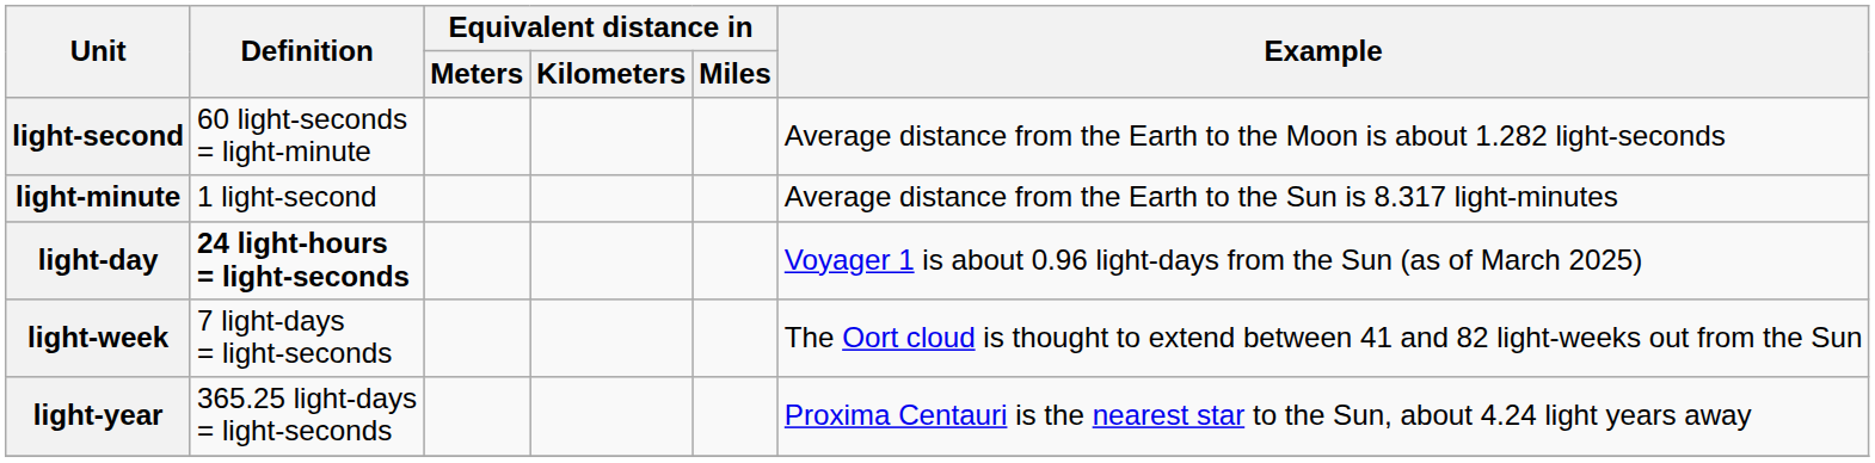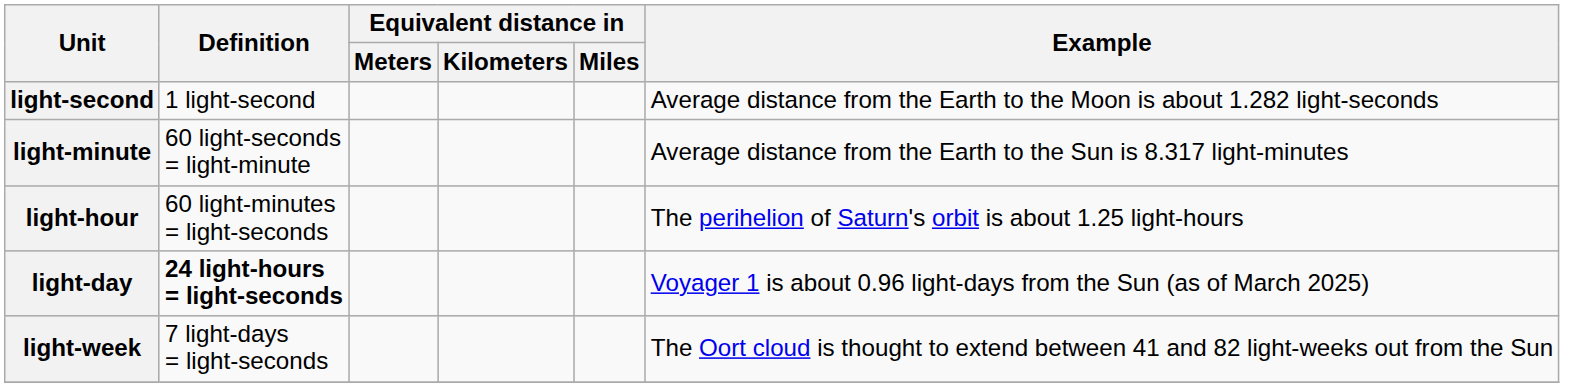light-second | Definition: 60 light-seconds = light-minute -> 1 light-second
light-minute | Definition: 1 light-second -> 60 light-seconds = light-minute
+ row: light-hour | 60 light-minutes = light-seconds | The perihelion of Saturn's orbit is about 1.25 light-hours
- row: light-year | 365.25 light-days = light-seconds | Proxima Centauri is the nearest star to the Sun, about 4.24 light years away
